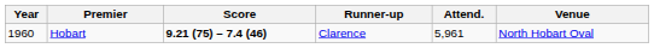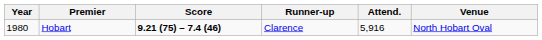Hobart | Year: 1960 -> 1980
Hobart | Attend.: 5,961 -> 5,916
